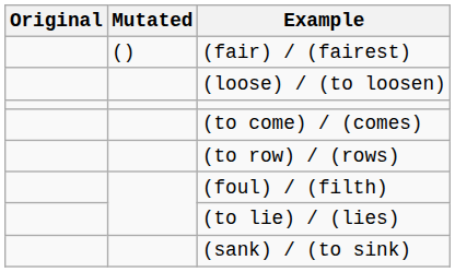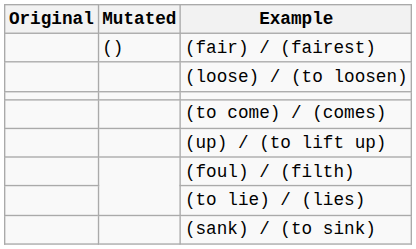- row: (to row) / (rows)
+ row: (up) / (to lift up)
